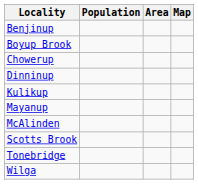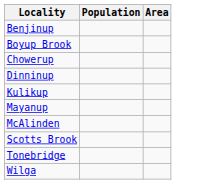- column: Map
